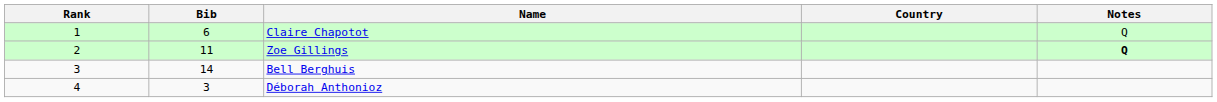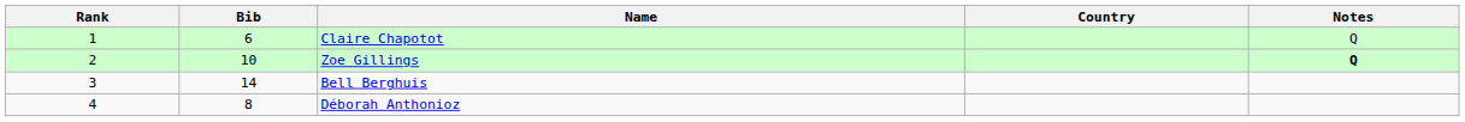Zoe Gillings | Bib: 11 -> 10
Déborah Anthonioz | Bib: 3 -> 8
